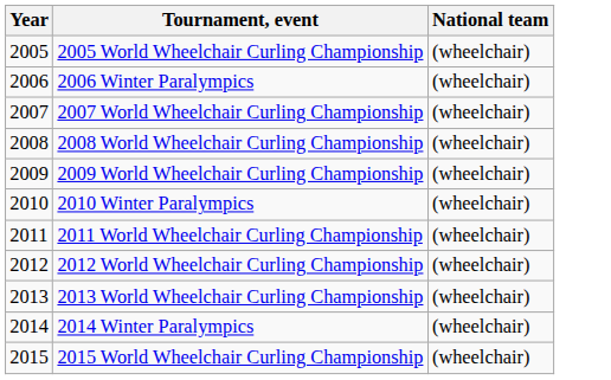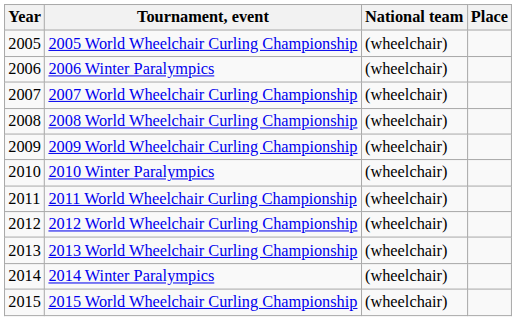+ column: Place
